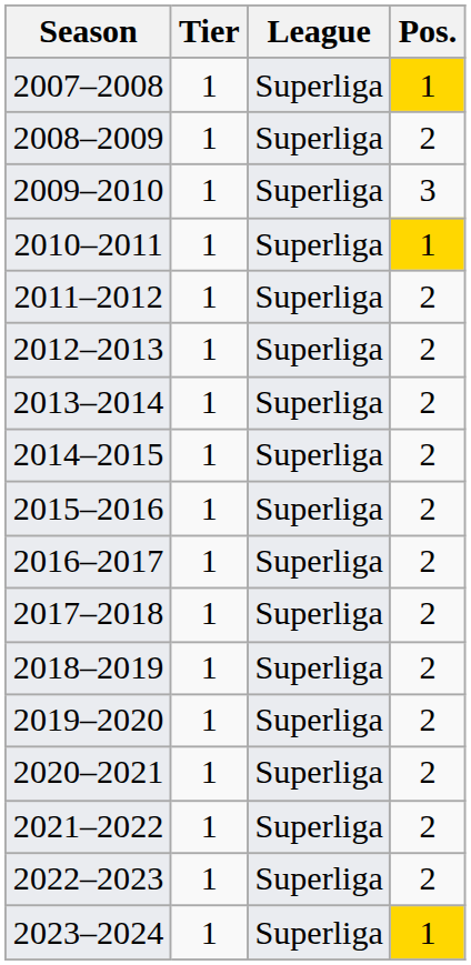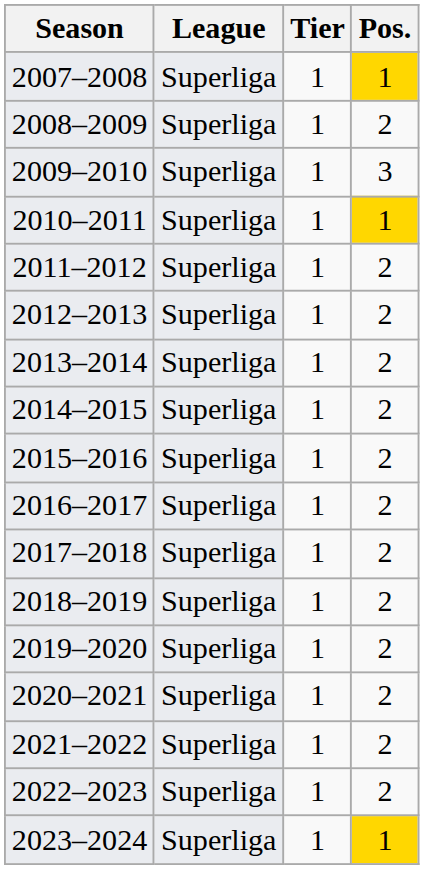columns swapped: Tier <-> League
